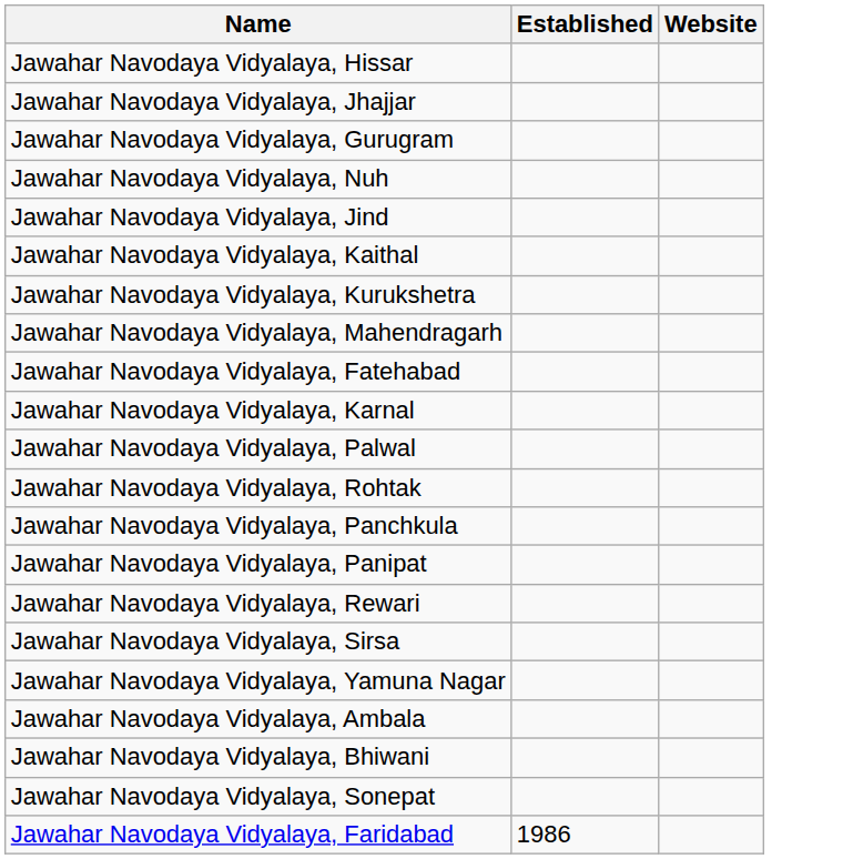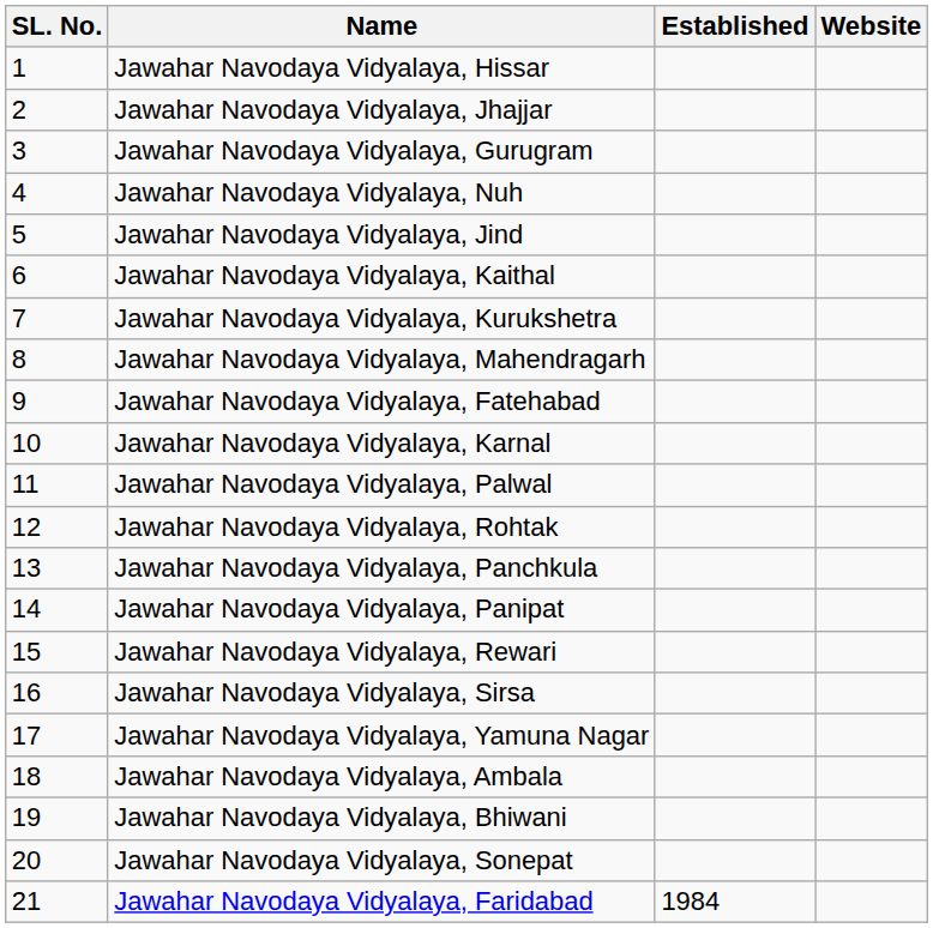+ column: SL. No. | 1 | 2 | 3 | 4 | 5 | 6 | 7 | 8 | 9 | 10 | 11 | 12 | 13 | 14 | 15 | 16 | 17 | 18 | 19 | 20 | 21
Jawahar Navodaya Vidyalaya, Faridabad | Established: 1986 -> 1984
